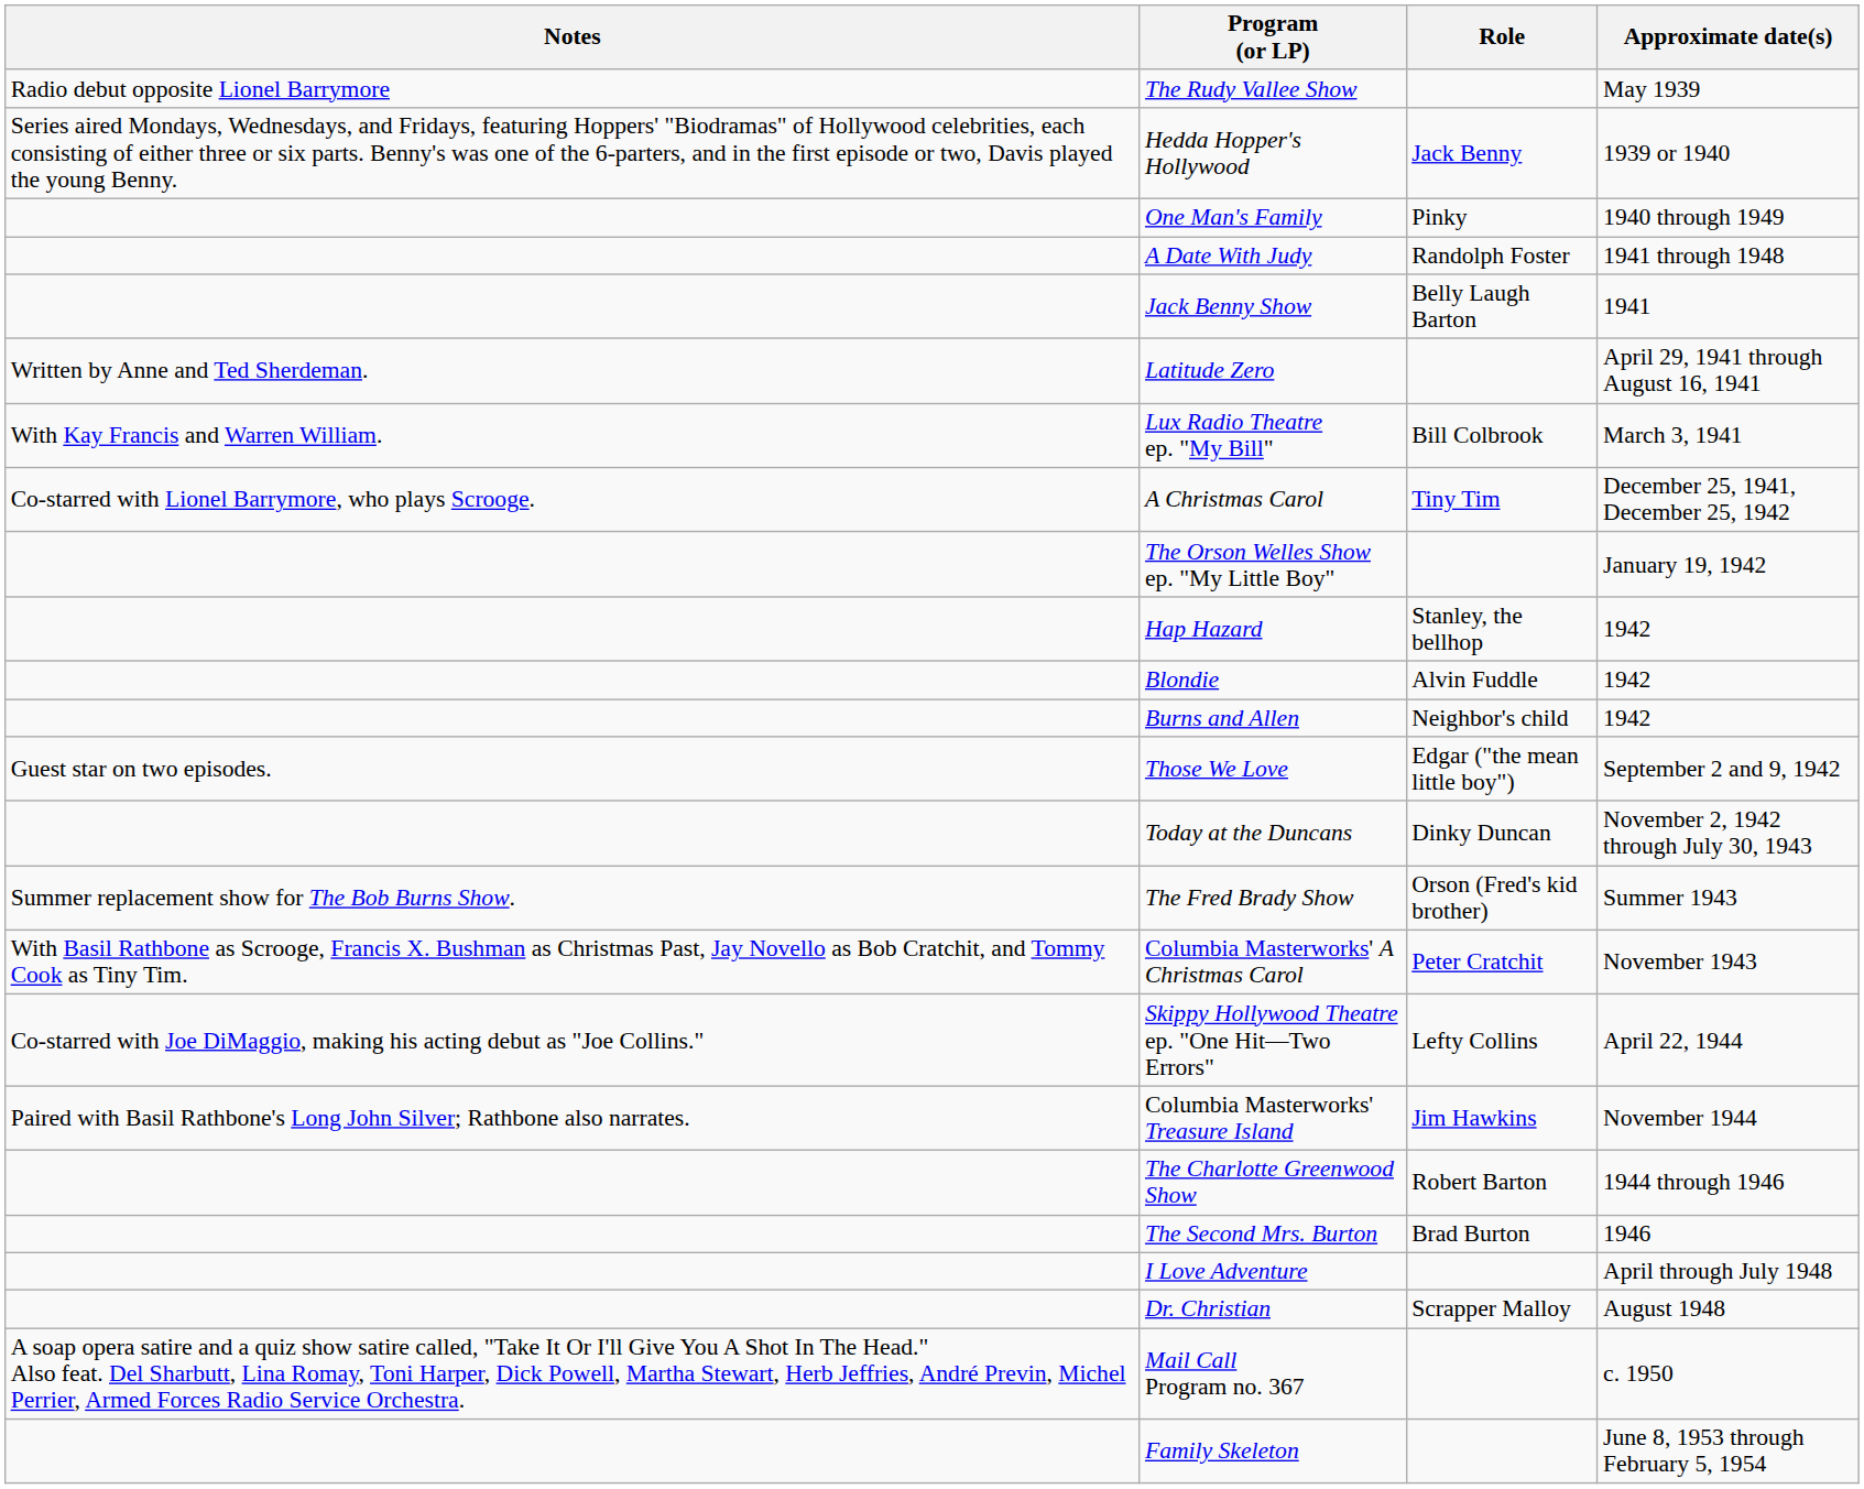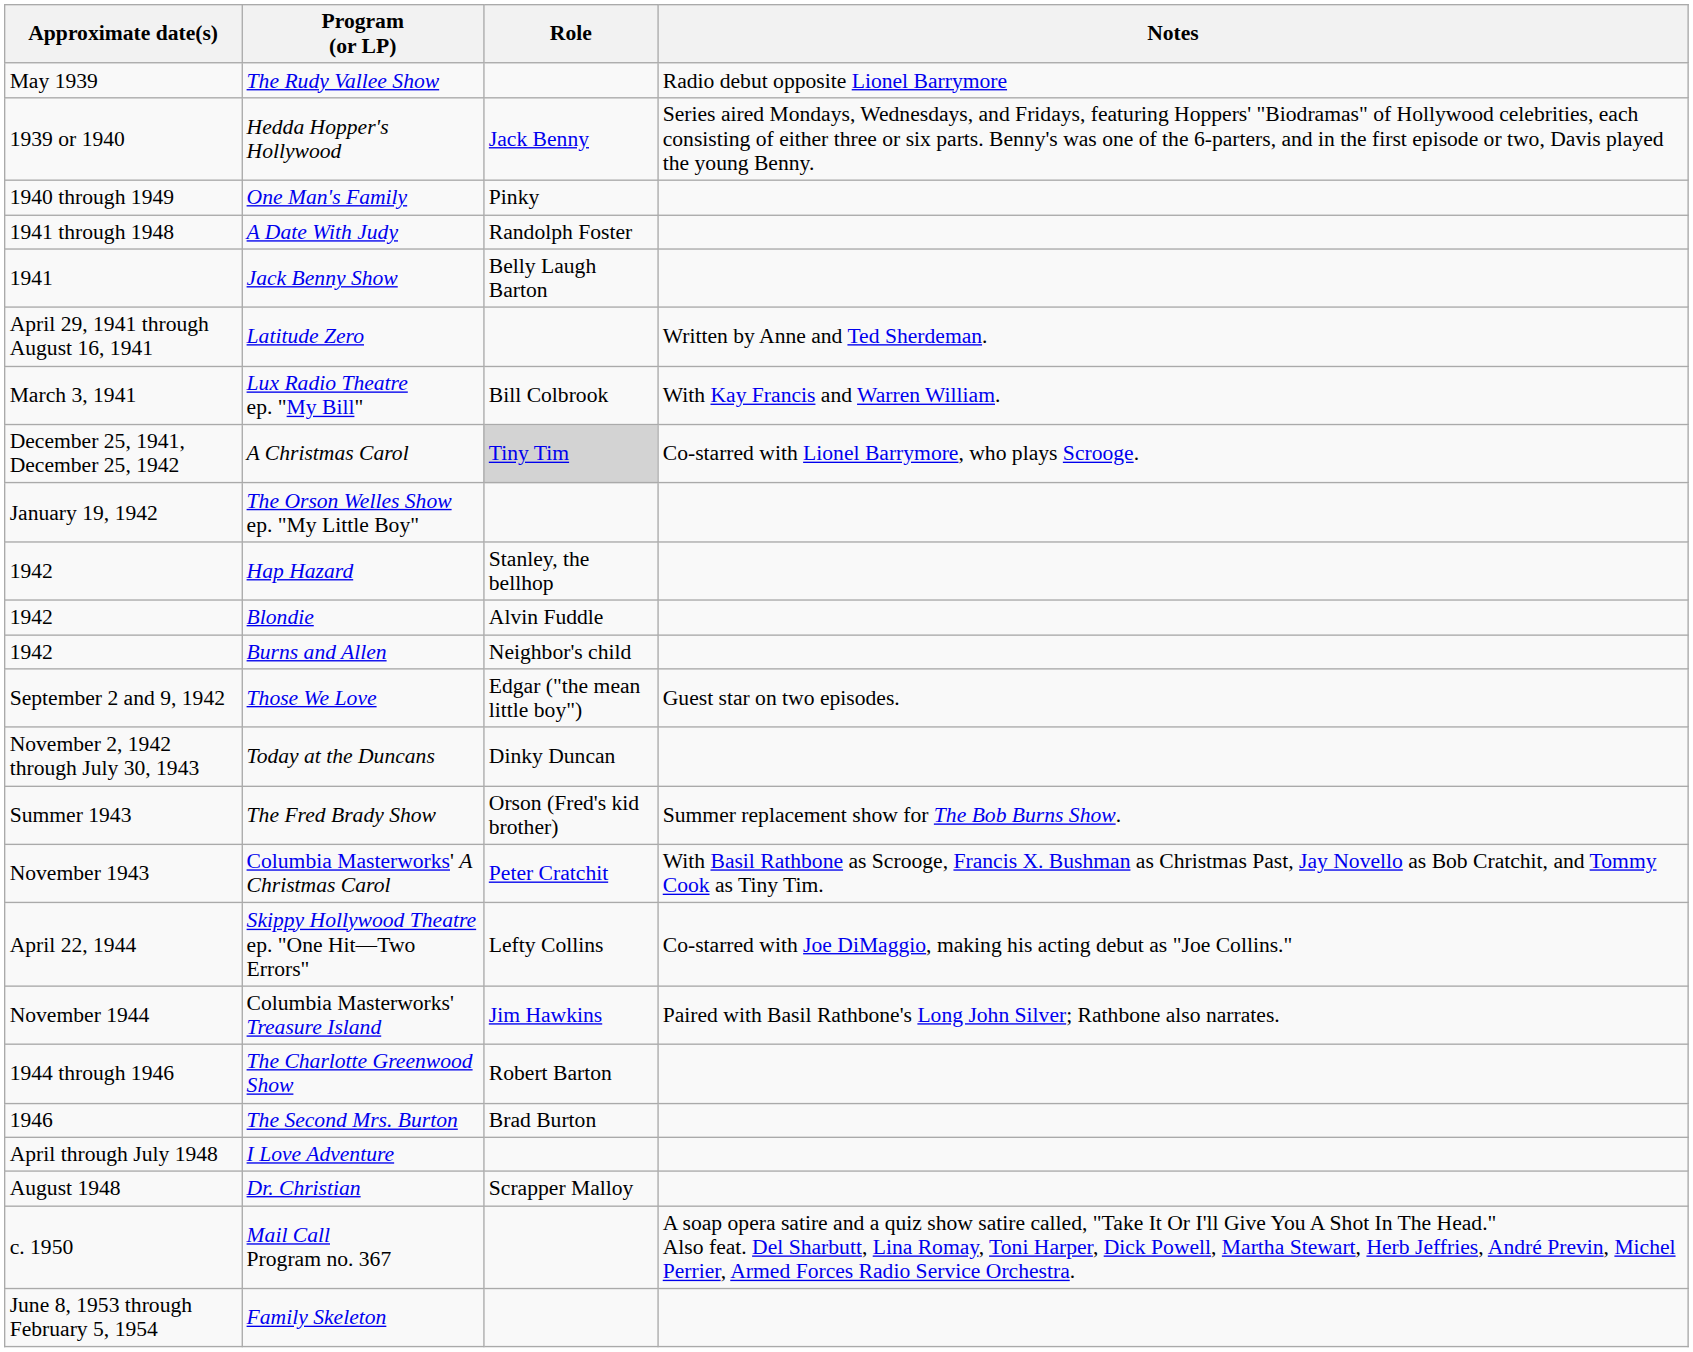columns swapped: Approximate date(s) <-> Notes
A Christmas Carol | Role: no background -> lightgrey background
